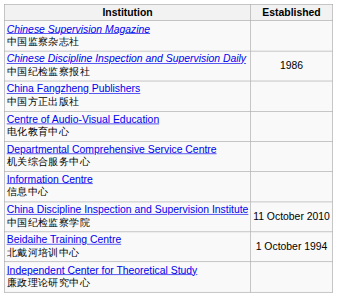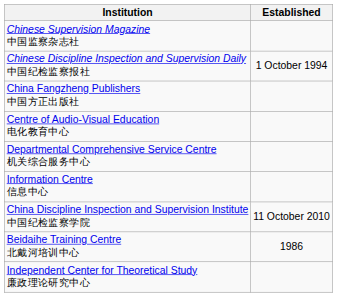Chinese Discipline Inspection and Supervision Daily 中国纪检监察报社 | Established: 1986 -> 1 October 1994
Beidaihe Training Centre 北戴河培训中心 | Established: 1 October 1994 -> 1986
